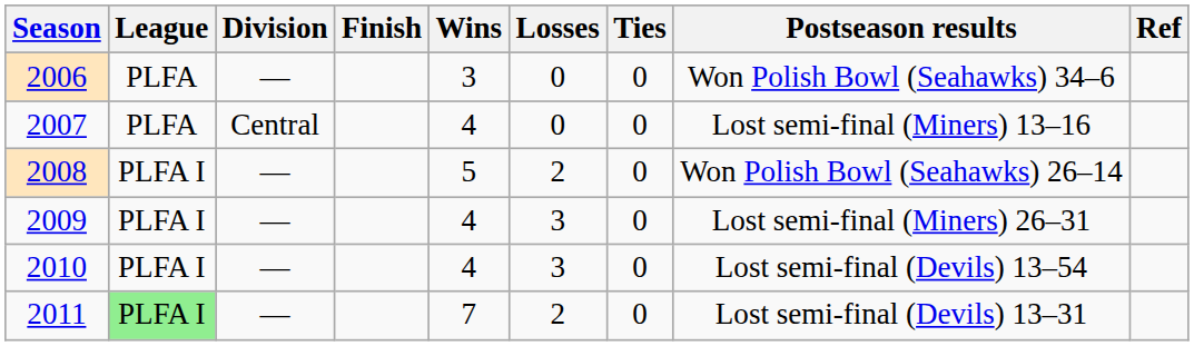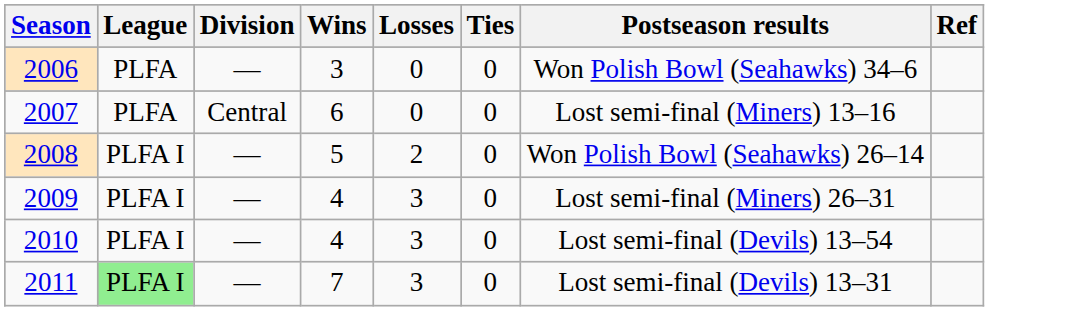- column: Finish
2007 | Wins: 4 -> 6
2011 | Losses: 2 -> 3
